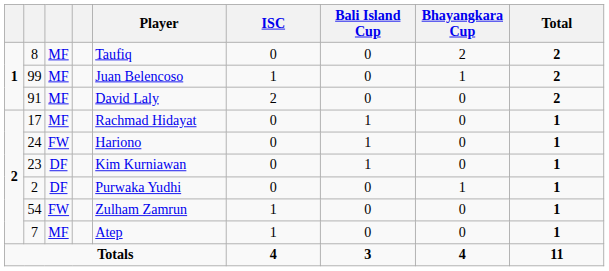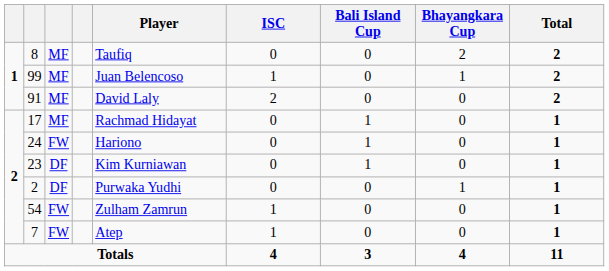7 | column 3: MF -> FW
